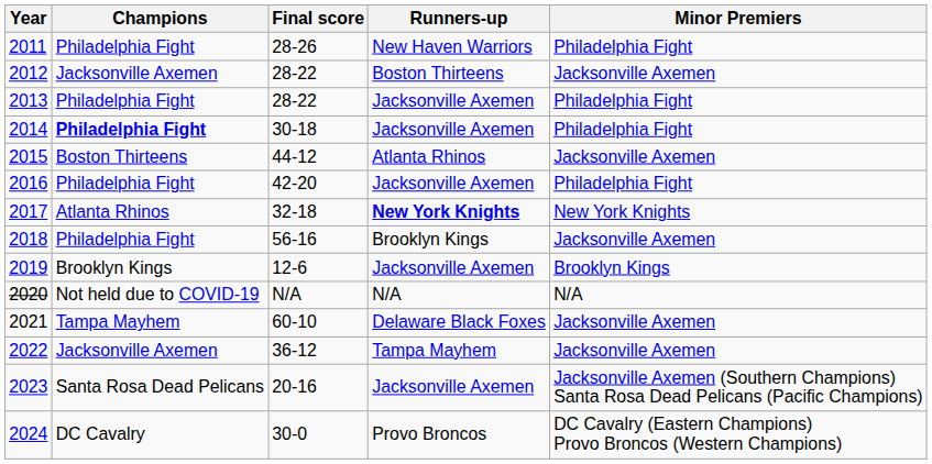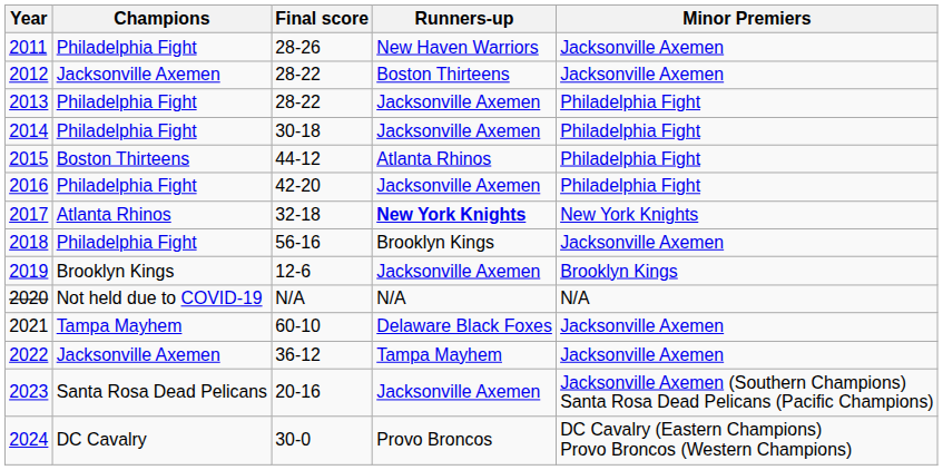2011 | Minor Premiers: Philadelphia Fight -> Jacksonville Axemen
2014 | Champions: bold -> normal
2015 | Minor Premiers: Jacksonville Axemen -> Philadelphia Fight
